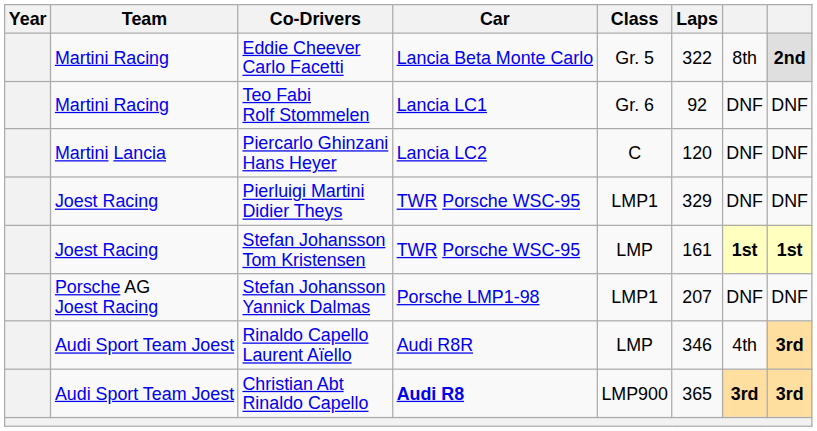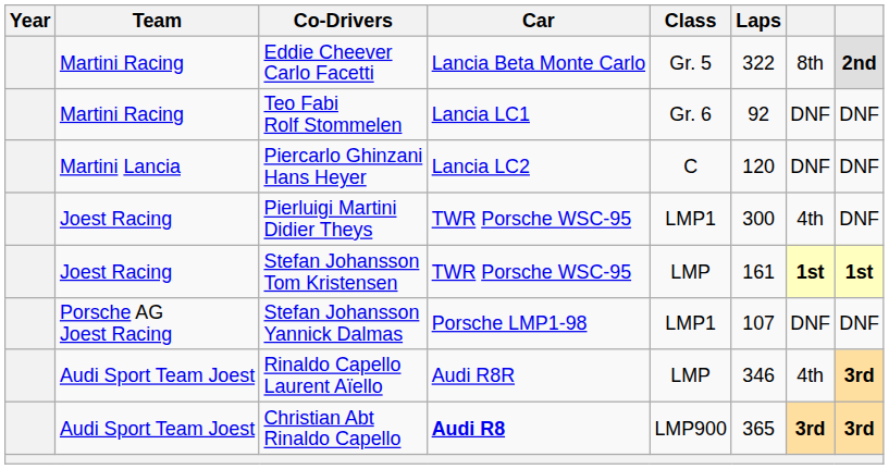Pierluigi Martini Didier Theys | Laps: 329 -> 300
Pierluigi Martini Didier Theys | column 7: DNF -> 4th
Stefan Johansson Yannick Dalmas | Laps: 207 -> 107
